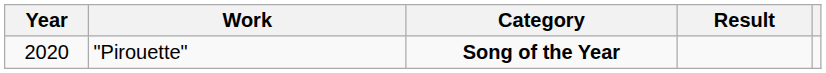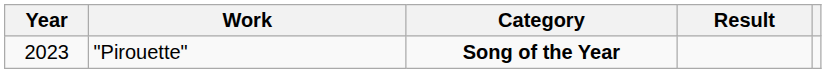"Pirouette" | Year: 2020 -> 2023
